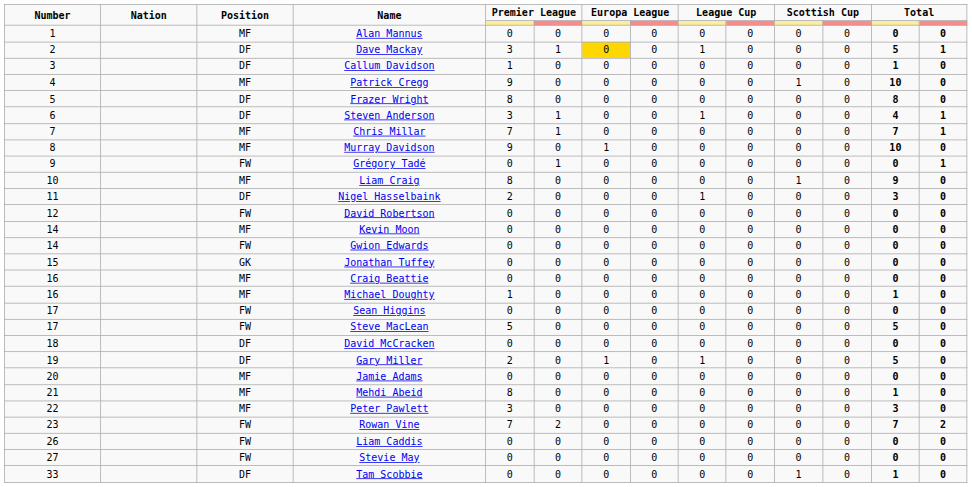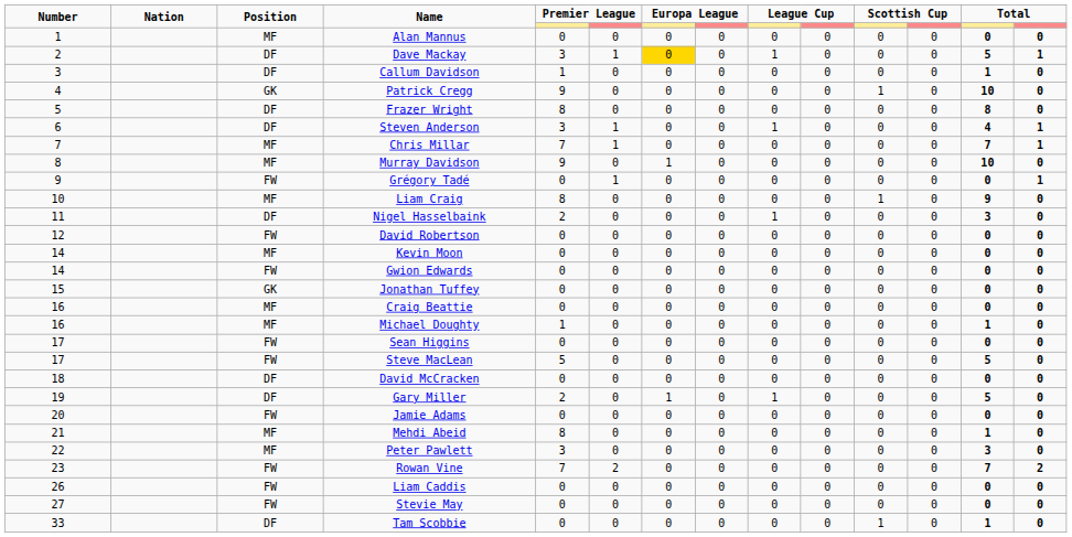Patrick Cregg | Position: MF -> GK
Jamie Adams | Position: MF -> FW
